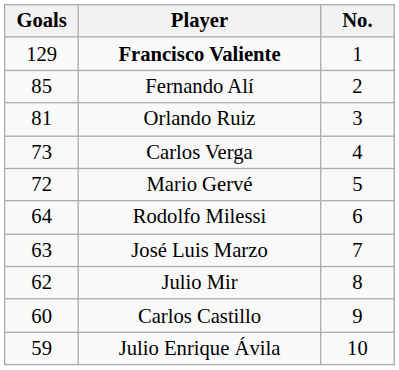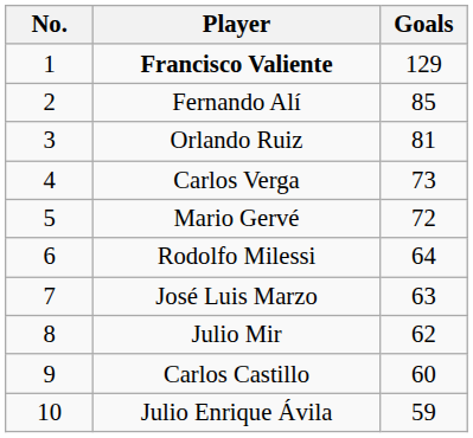columns swapped: No. <-> Goals
